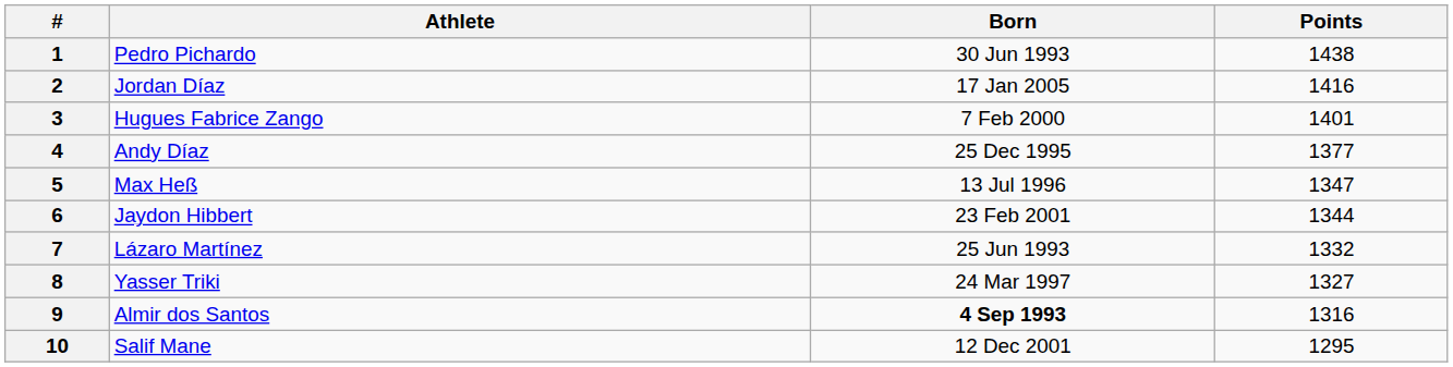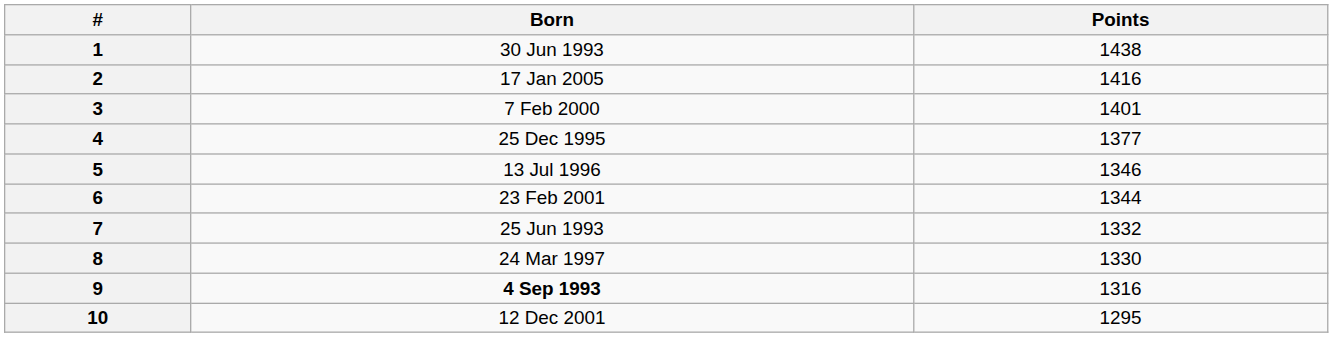- column: Athlete | Pedro Pichardo | Jordan Díaz | Hugues Fabrice Zango | Andy Díaz | Max Heß | Jaydon Hibbert | Lázaro Martínez | Yasser Triki | Almir dos Santos | Salif Mane
5 | Points: 1347 -> 1346
8 | Points: 1327 -> 1330
